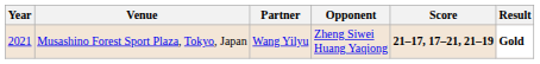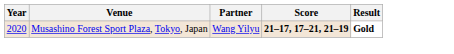- column: Opponent | Zheng Siwei Huang Yaqiong
Musashino Forest Sport Plaza, Tokyo, Japan | Year: 2021 -> 2020
